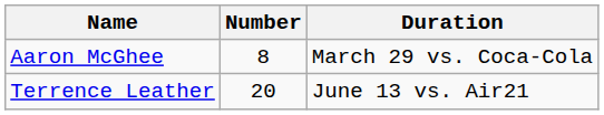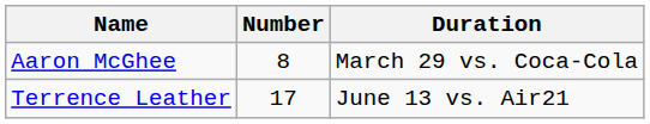Terrence Leather | Number: 20 -> 17
